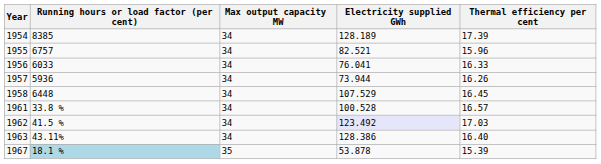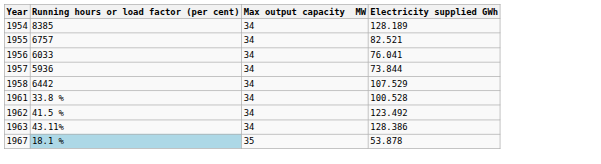- column: Thermal efficiency per cent | 17.39 | 15.96 | 16.33 | 16.26 | 16.45 | 16.57 | 17.03 | 16.40 | 15.39
1957 | Electricity supplied GWh: 73.944 -> 73.844
1958 | Running hours or load factor (per cent): 6448 -> 6442
1962 | Electricity supplied GWh: lavender background -> no background
